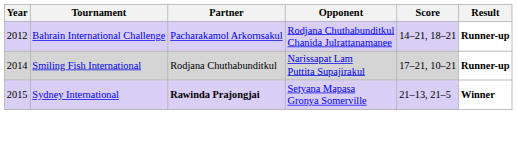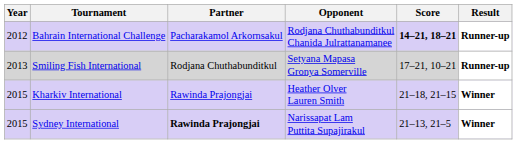Bahrain International Challenge | Score: normal -> bold
Smiling Fish International | Year: 2014 -> 2013
Smiling Fish International | Opponent: Narissapat Lam Puttita Supajirakul -> Setyana Mapasa Gronya Somerville
+ row: 2015 | Kharkiv International | Rawinda Prajongjai | Heather Olver Lauren Smith | 21–18, 21–15 | Winner
Sydney International | Opponent: Setyana Mapasa Gronya Somerville -> Narissapat Lam Puttita Supajirakul
